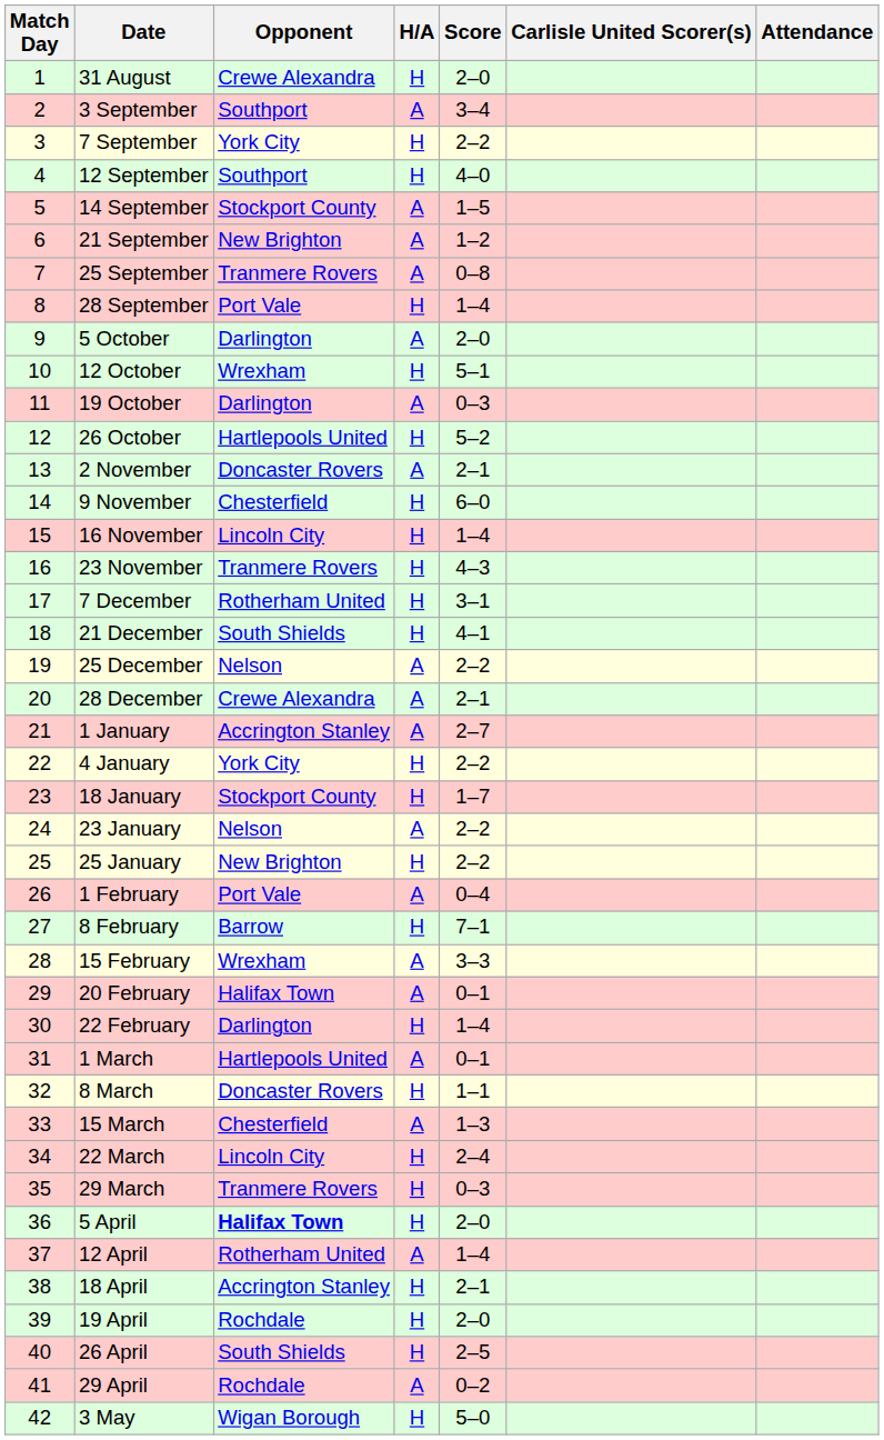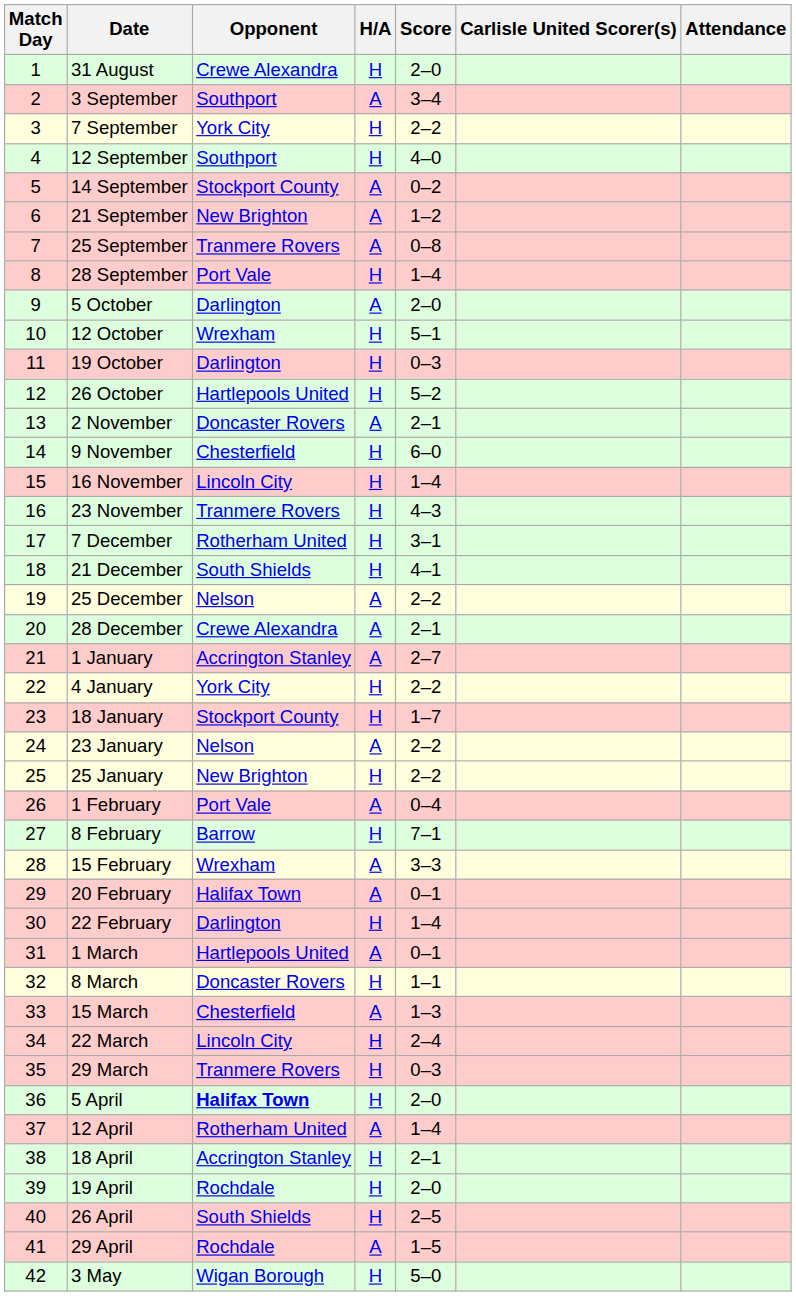14 September | Score: 1–5 -> 0–2
19 October | H/A: A -> H
29 April | Score: 0–2 -> 1–5
